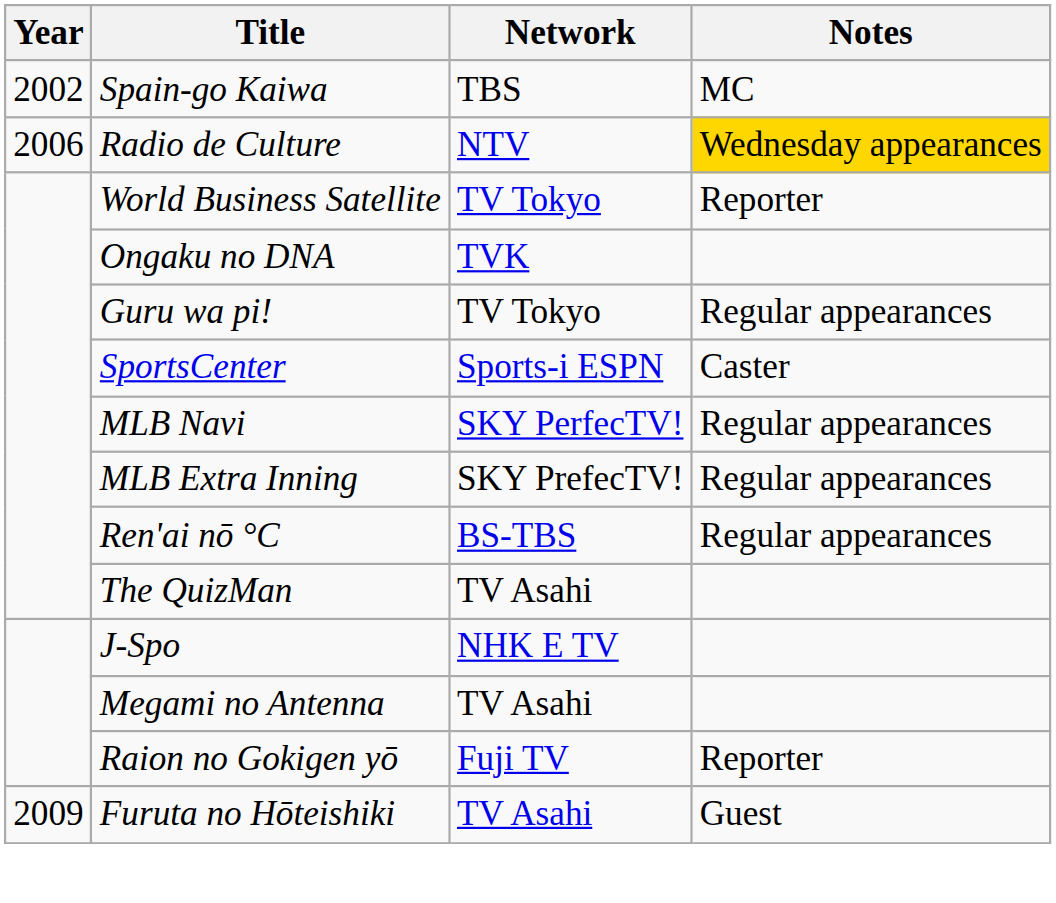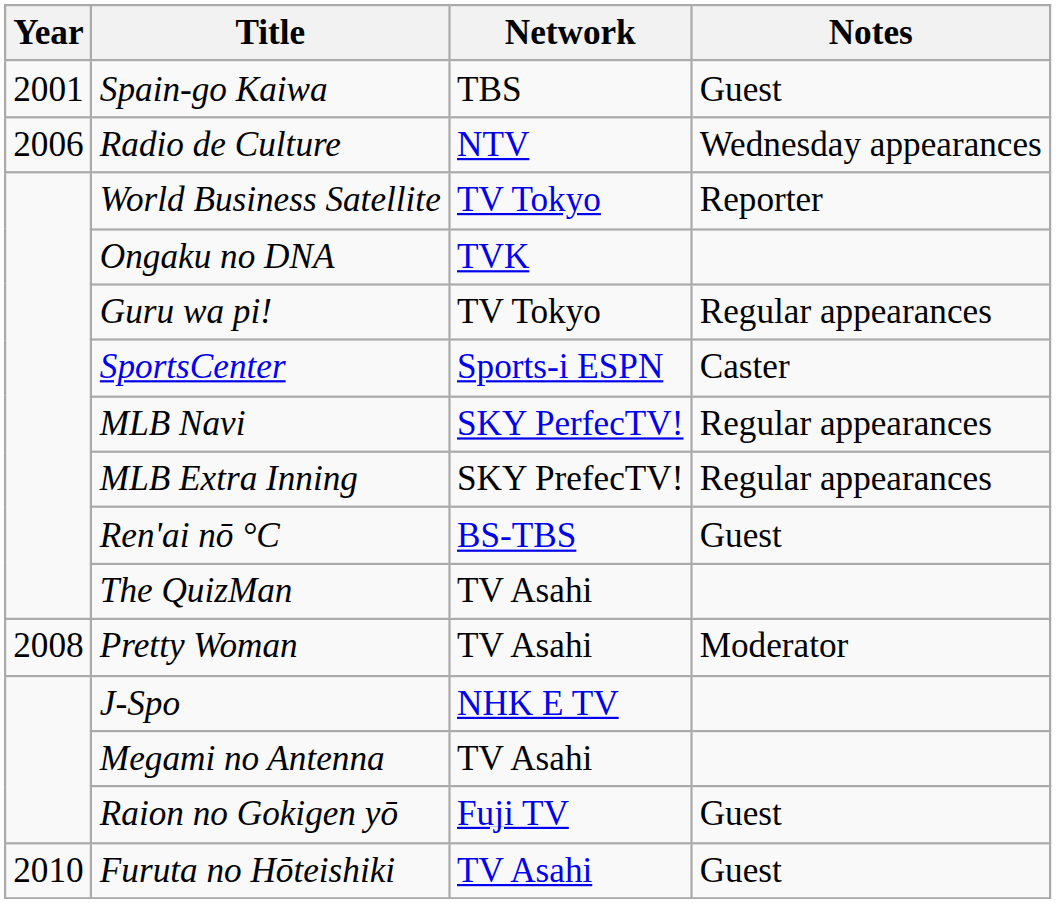Spain-go Kaiwa | Year: 2002 -> 2001
Spain-go Kaiwa | Notes: MC -> Guest
Radio de Culture | Notes: gold background -> no background
Ren'ai nō °C | Notes: Regular appearances -> Guest
+ row: 2008 | Pretty Woman | TV Asahi | Moderator
Raion no Gokigen yō | Notes: Reporter -> Guest
Furuta no Hōteishiki | Year: 2009 -> 2010
